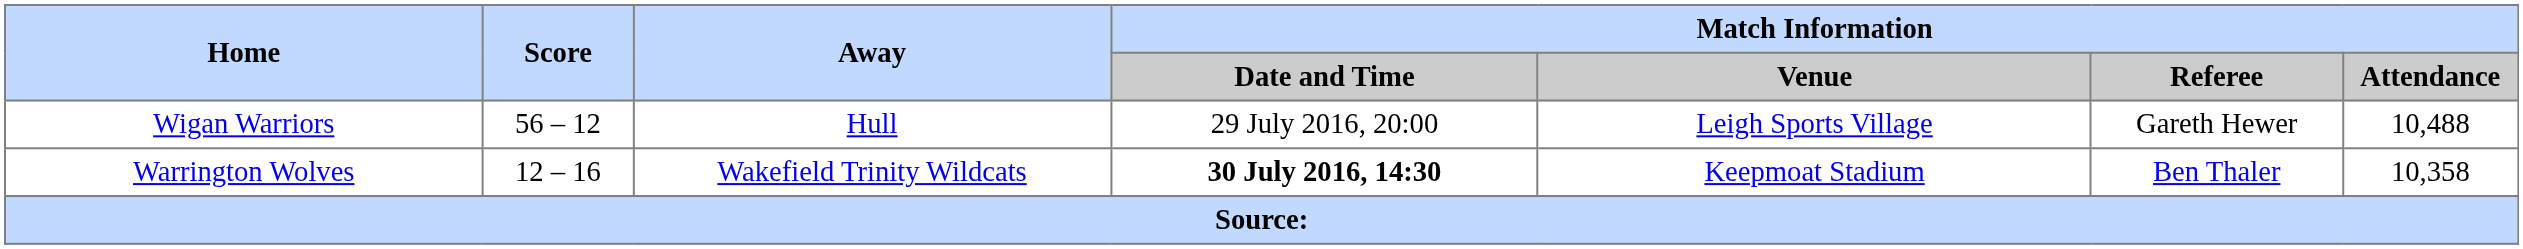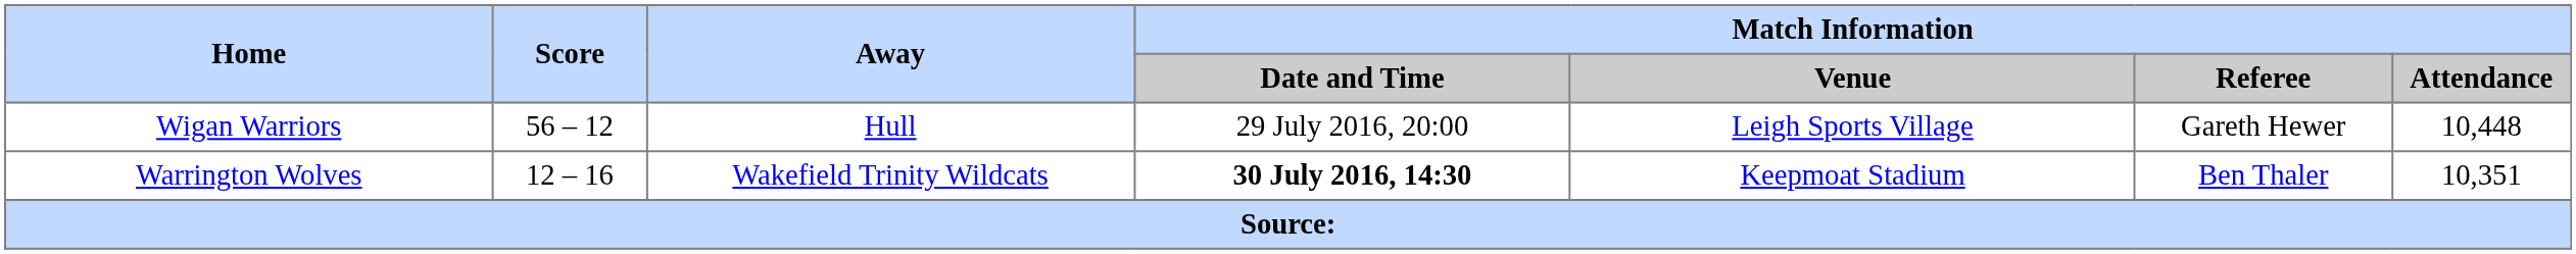Wigan Warriors | Match Information / Attendance: 10,488 -> 10,448
Warrington Wolves | Match Information / Attendance: 10,358 -> 10,351
